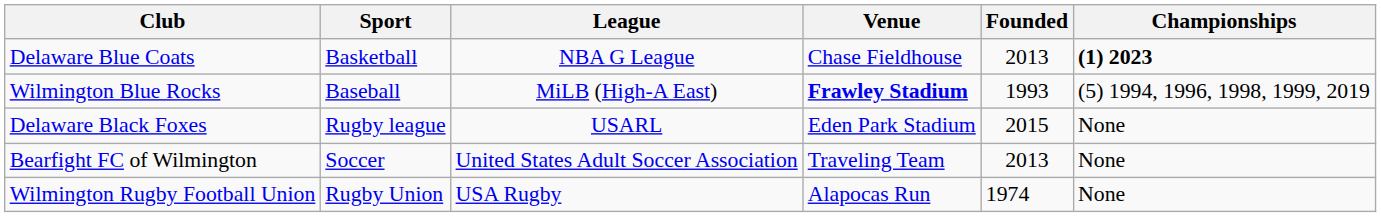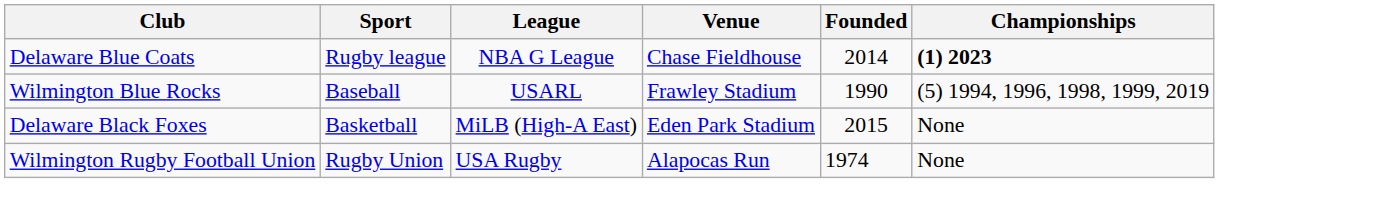Delaware Blue Coats | Sport: Basketball -> Rugby league
Delaware Blue Coats | Founded: 2013 -> 2014
Wilmington Blue Rocks | League: MiLB (High-A East) -> USARL
Wilmington Blue Rocks | Venue: bold -> normal
Wilmington Blue Rocks | Founded: 1993 -> 1990
Delaware Black Foxes | Sport: Rugby league -> Basketball
Delaware Black Foxes | League: USARL -> MiLB (High-A East)
- row: Bearfight FC of Wilmington | Soccer | United States Adult Soccer Association | Traveling Team | 2013 | None
